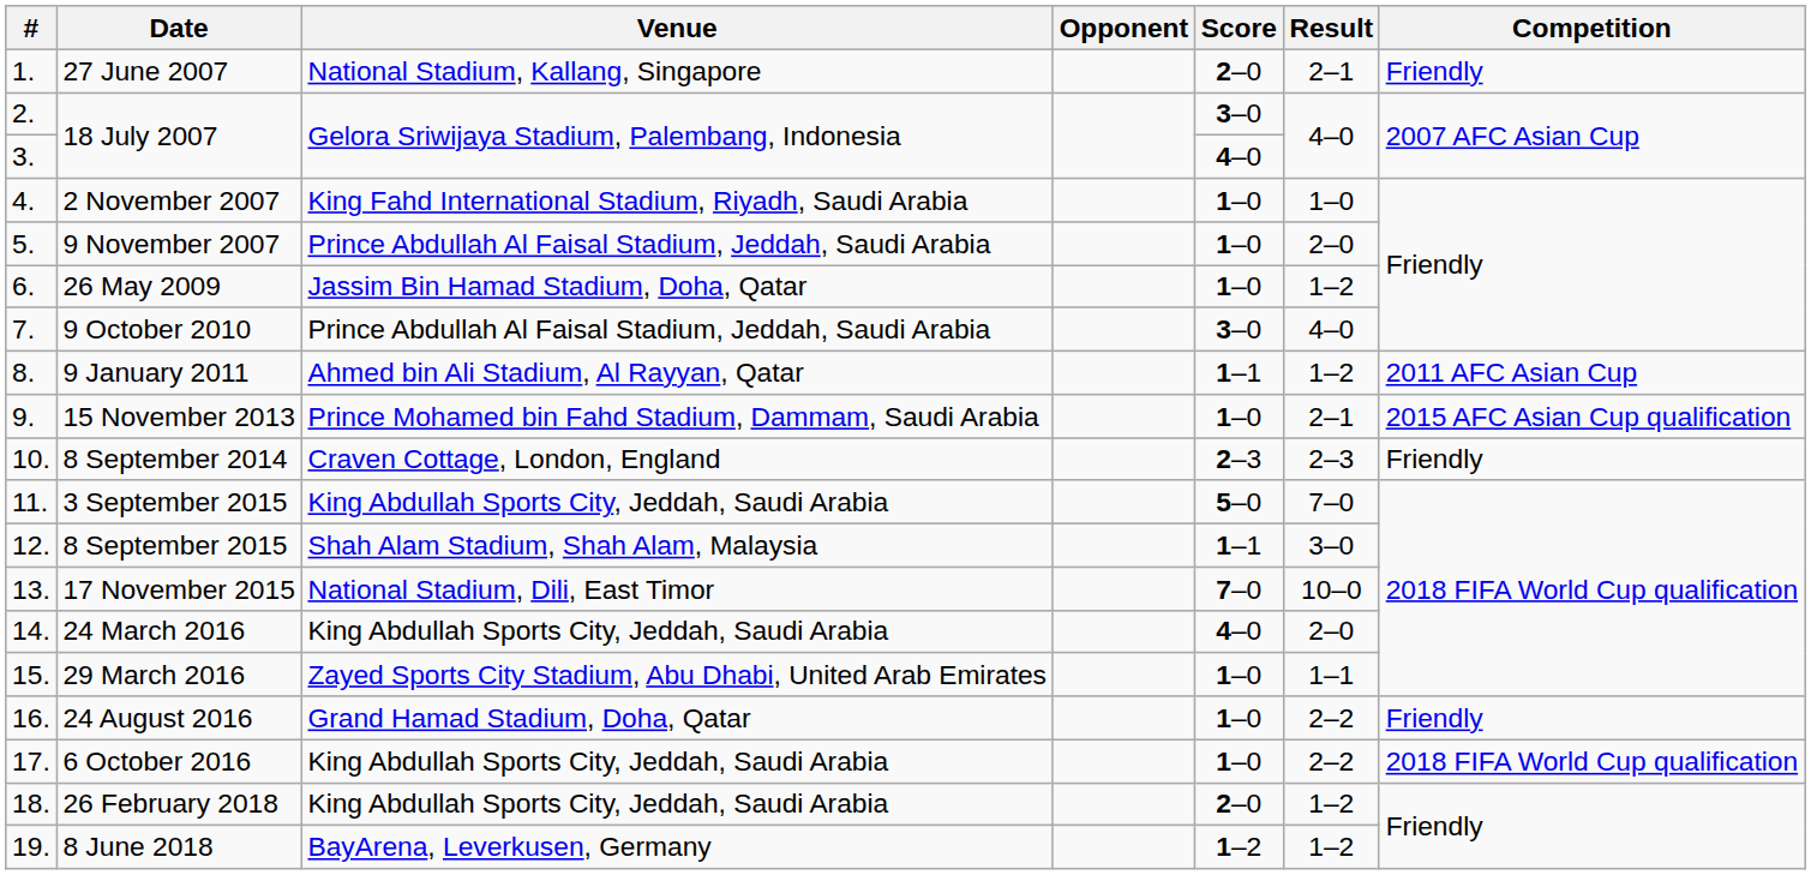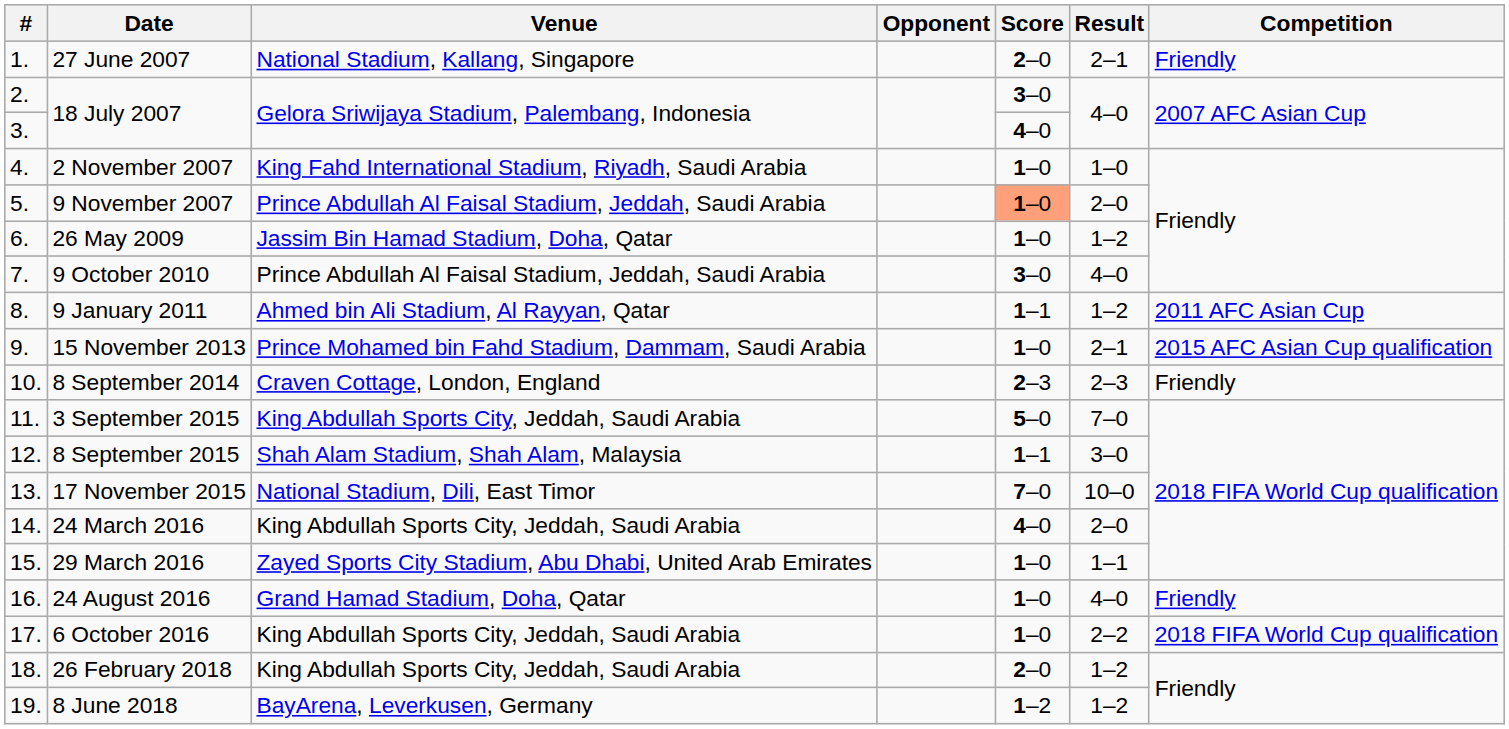9 November 2007 | Score: no background -> lightsalmon background
24 August 2016 | Result: 2–2 -> 4–0
